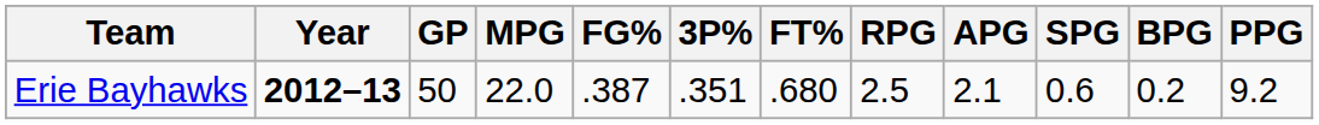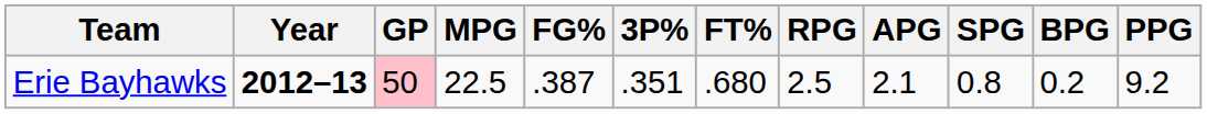Erie Bayhawks | GP: no background -> pink background
Erie Bayhawks | MPG: 22.0 -> 22.5
Erie Bayhawks | SPG: 0.6 -> 0.8
